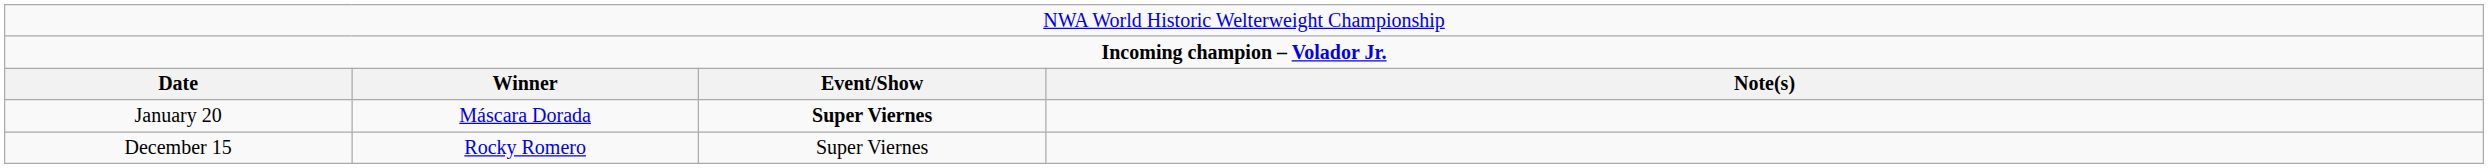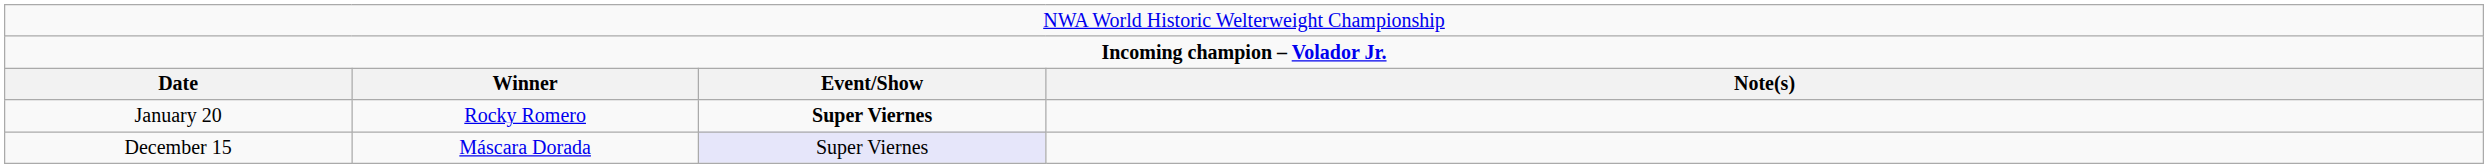January 20 | column 2: Máscara Dorada -> Rocky Romero
December 15 | column 2: Rocky Romero -> Máscara Dorada
December 15 | column 3: no background -> lavender background
